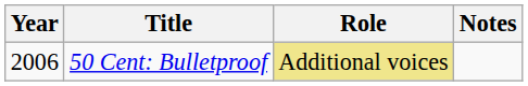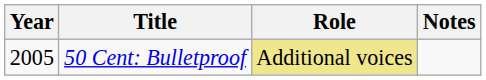50 Cent: Bulletproof | Year: 2006 -> 2005
